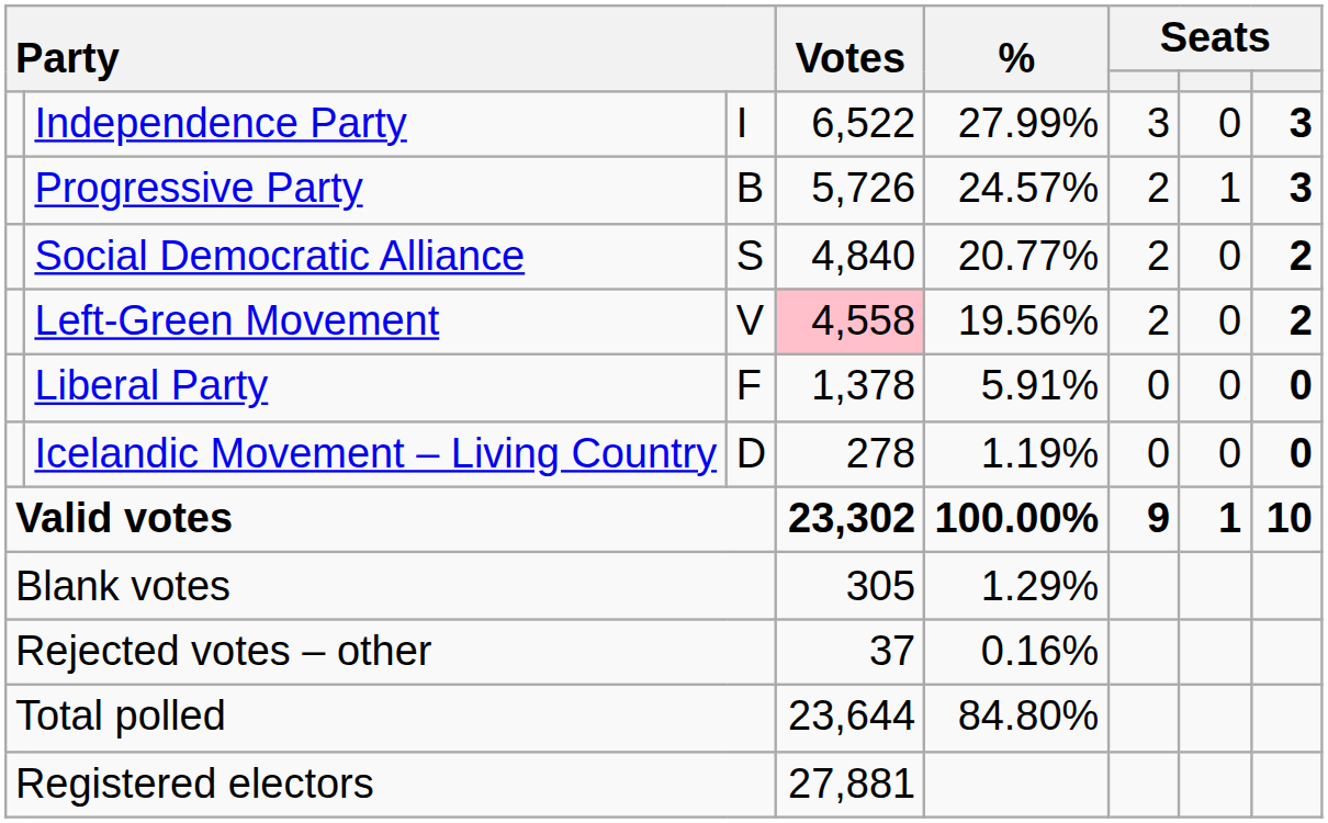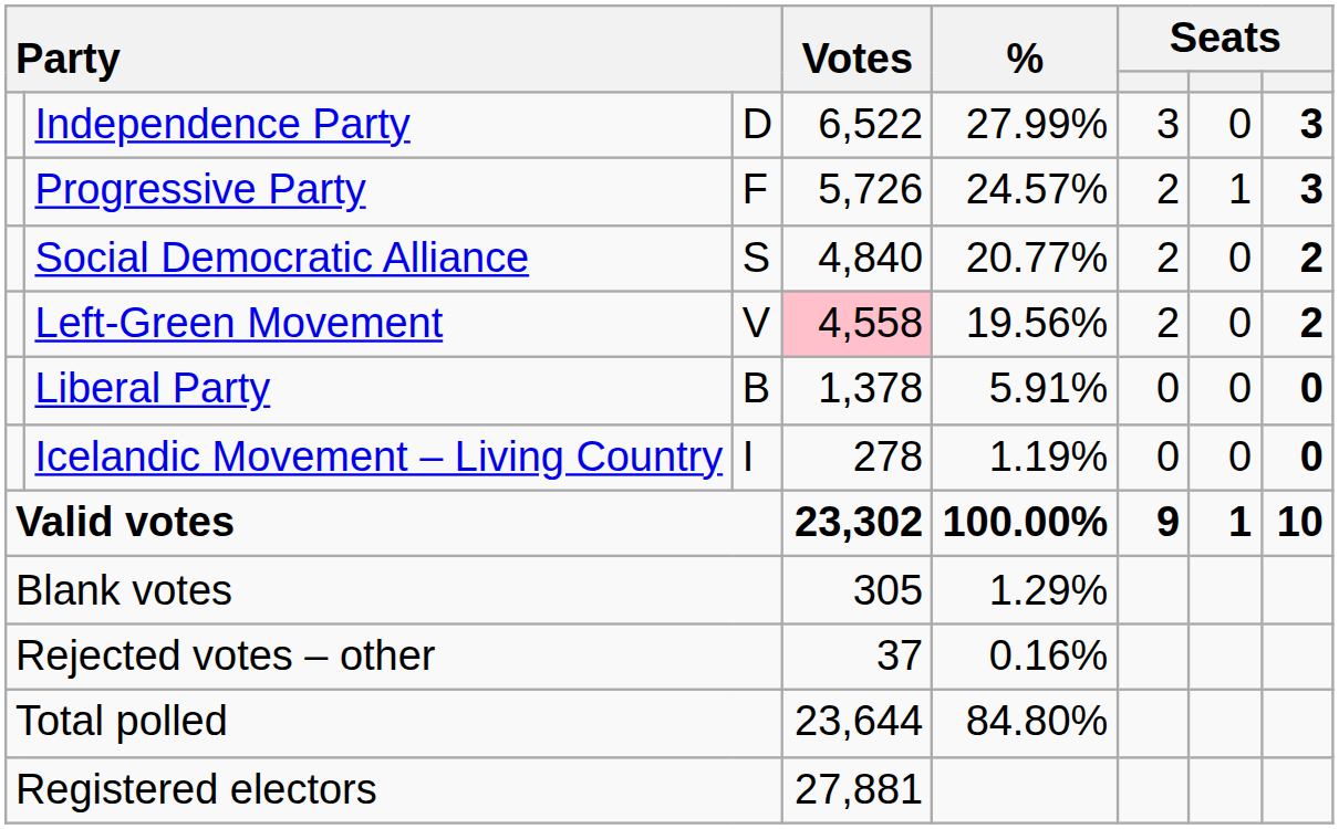Independence Party | column 3: I -> D
Progressive Party | column 3: B -> F
Liberal Party | column 3: F -> B
Icelandic Movement – Living Country | column 3: D -> I
